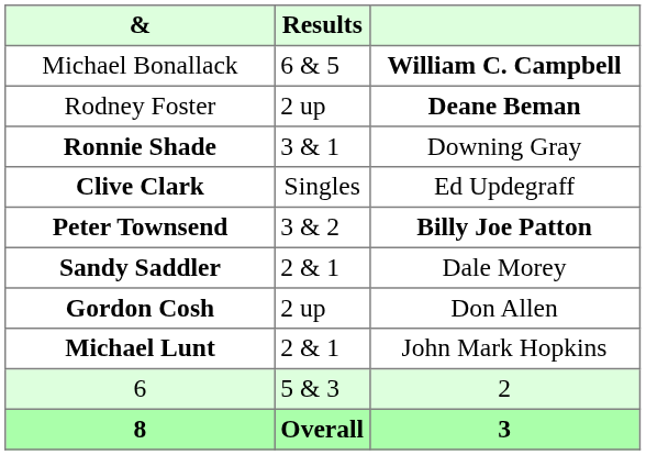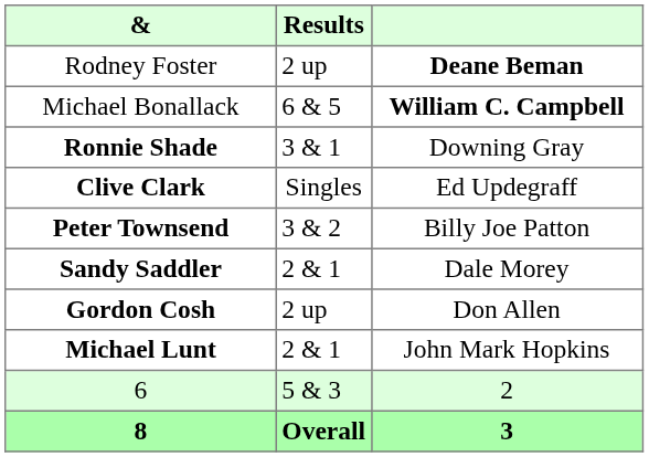rows swapped: Michael Bonallack <-> Rodney Foster
Peter Townsend | column 3: bold -> normal
